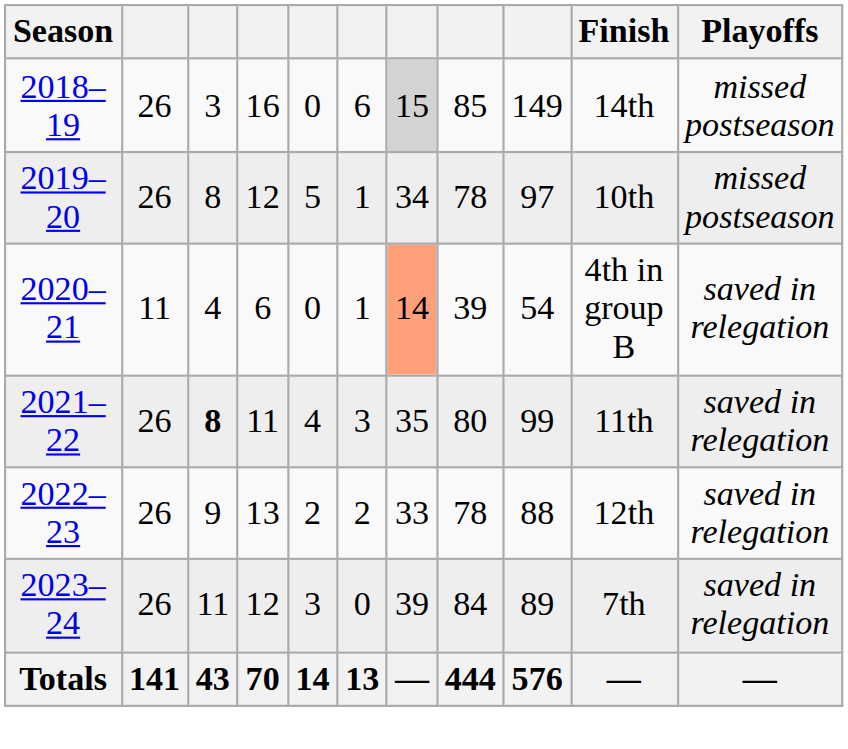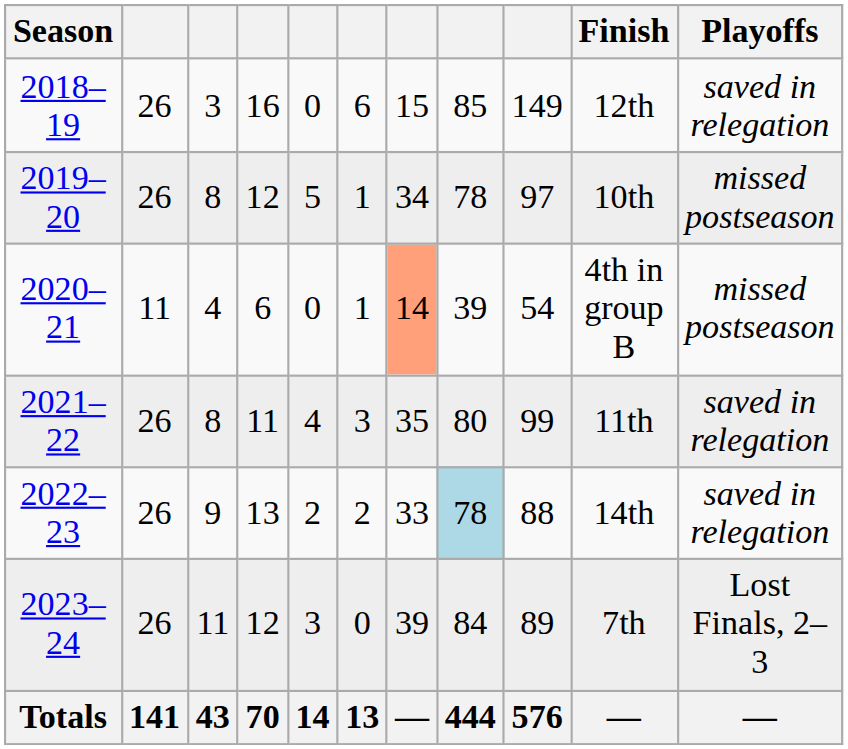2018–19 | column 7: lightgrey background -> no background
2018–19 | Finish: 14th -> 12th
2018–19 | Playoffs: missed postseason -> saved in relegation
2020–21 | Playoffs: saved in relegation -> missed postseason
2021–22 | column 3: bold -> normal
2022–23 | column 8: no background -> lightblue background
2022–23 | Finish: 12th -> 14th
2023–24 | Playoffs: saved in relegation -> Lost Finals, 2–3
